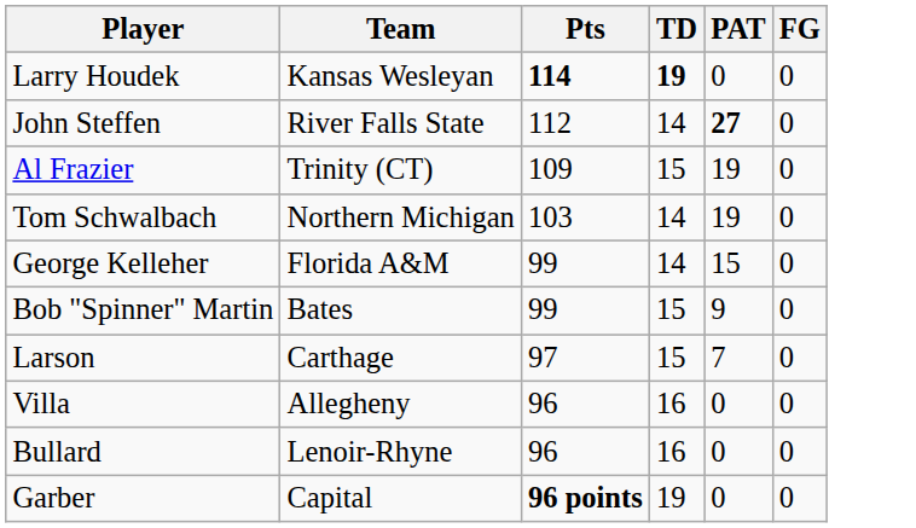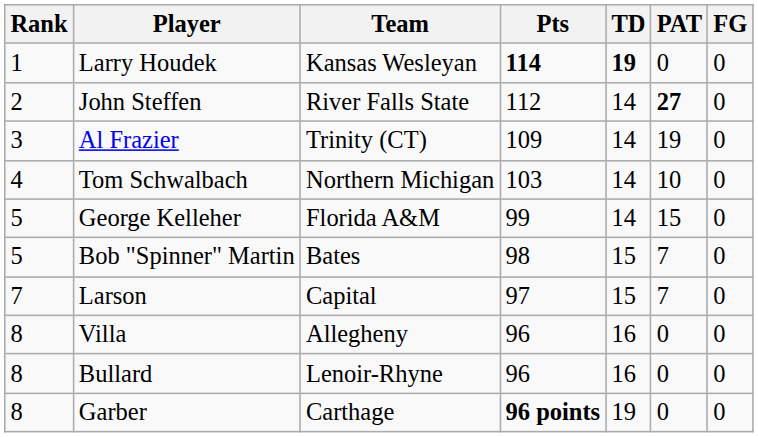+ column: Rank | 1 | 2 | 3 | 4 | 5 | 5 | 7 | 8 | 8 | 8
Al Frazier | TD: 15 -> 14
Tom Schwalbach | PAT: 19 -> 10
Bob "Spinner" Martin | Pts: 99 -> 98
Bob "Spinner" Martin | PAT: 9 -> 7
Larson | Team: Carthage -> Capital
Garber | Team: Capital -> Carthage
